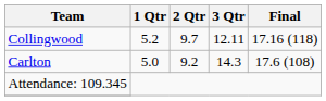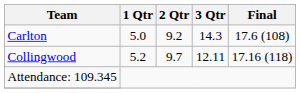rows swapped: Collingwood <-> Carlton
